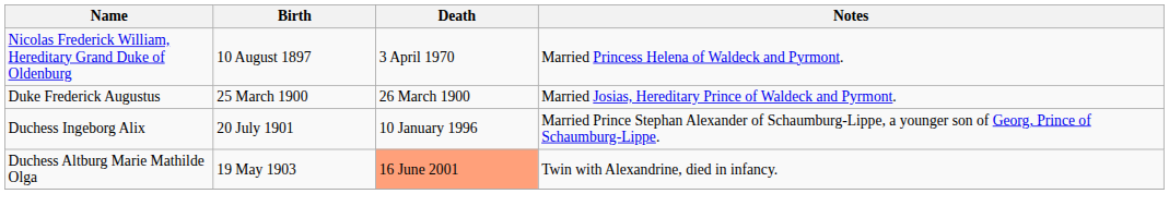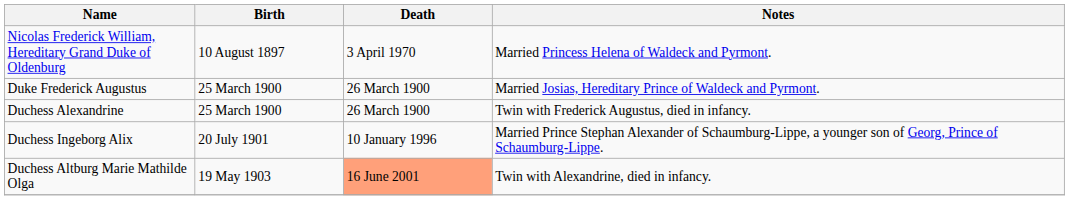+ row: Duchess Alexandrine | 25 March 1900 | 26 March 1900 | Twin with Frederick Augustus, died in infancy.
